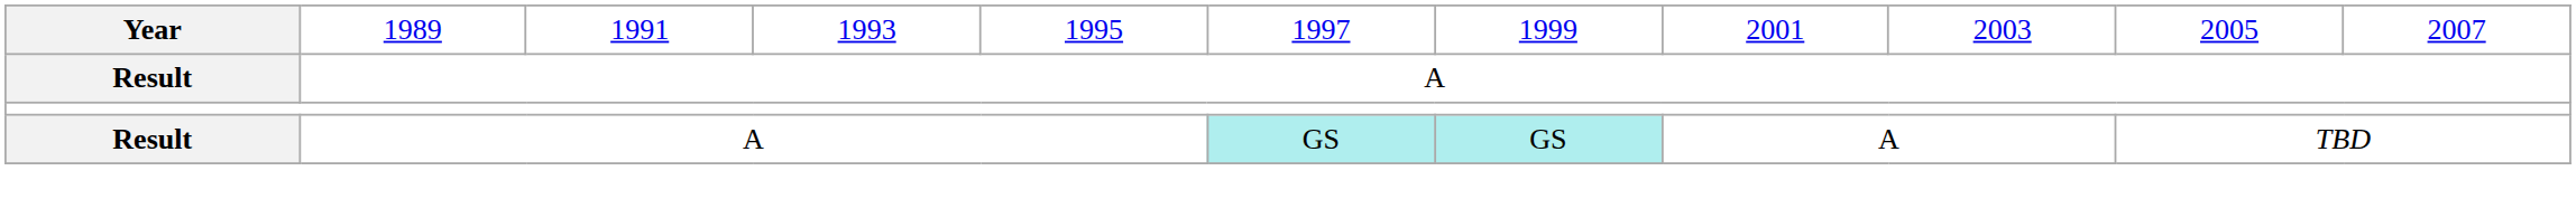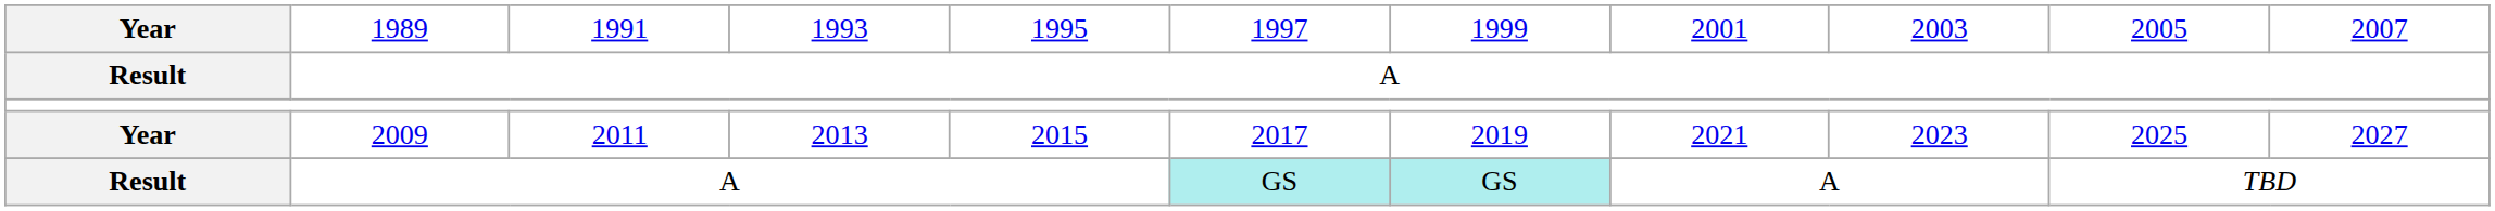+ row: Year | 2009 | 2011 | 2013 | 2015 | 2017 | 2019 | 2021 | 2023 | 2025 | 2027
